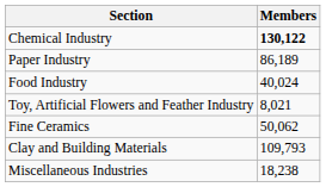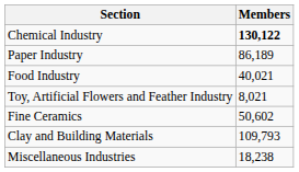Food Industry | Members: 40,024 -> 40,021
Fine Ceramics | Members: 50,062 -> 50,602
